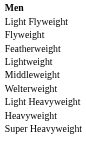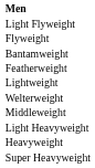+ row: Bantamweight
rows swapped: Welterweight <-> Middleweight
